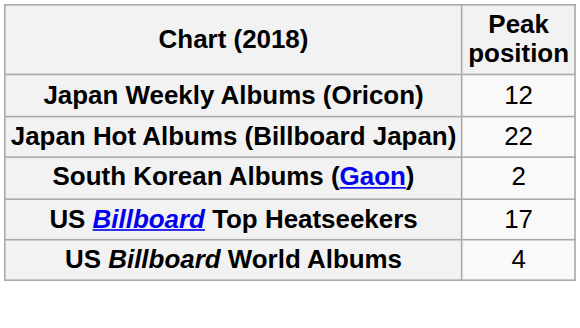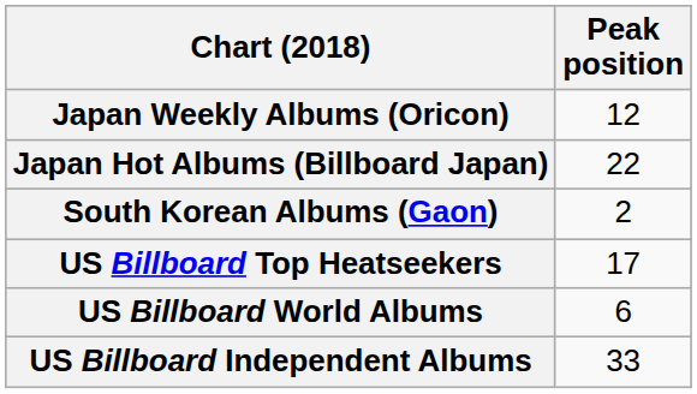US Billboard World Albums | Peak position: 4 -> 6
+ row: US Billboard Independent Albums | 33
